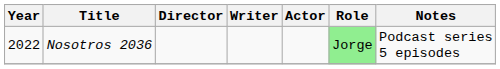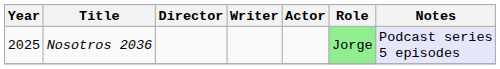Nosotros 2036 | Year: 2022 -> 2025
Nosotros 2036 | Notes: no background -> lavender background
